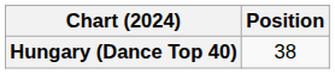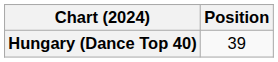Hungary (Dance Top 40) | Position: 38 -> 39
